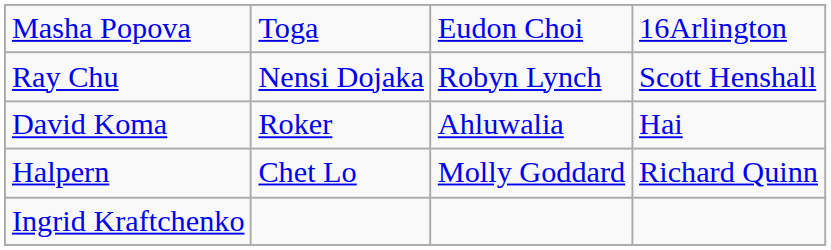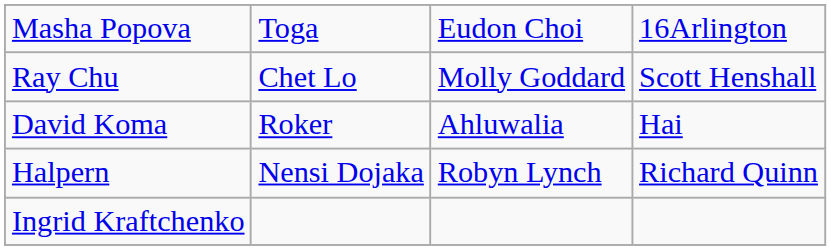Ray Chu | column 2: Nensi Dojaka -> Chet Lo
Ray Chu | column 3: Robyn Lynch -> Molly Goddard
Halpern | column 2: Chet Lo -> Nensi Dojaka
Halpern | column 3: Molly Goddard -> Robyn Lynch
